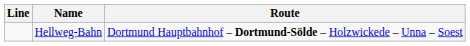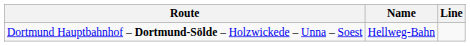columns swapped: Line <-> Route
